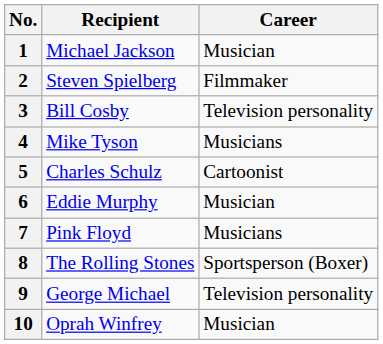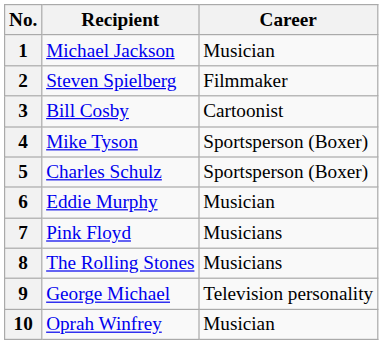3 | Career: Television personality -> Cartoonist
4 | Career: Musicians -> Sportsperson (Boxer)
5 | Career: Cartoonist -> Sportsperson (Boxer)
8 | Career: Sportsperson (Boxer) -> Musicians
